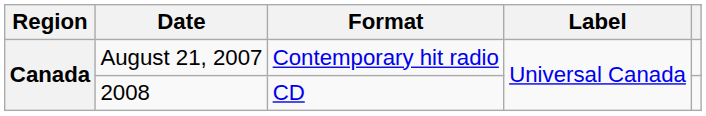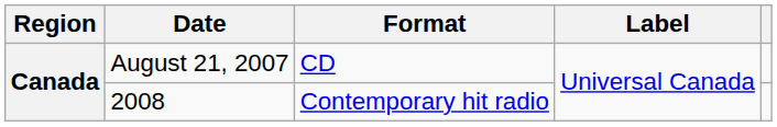August 21, 2007 | Format: Contemporary hit radio -> CD
2008 | Format: CD -> Contemporary hit radio
